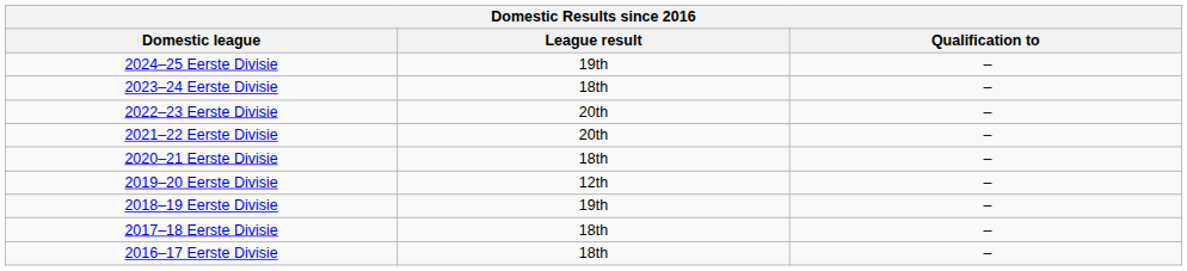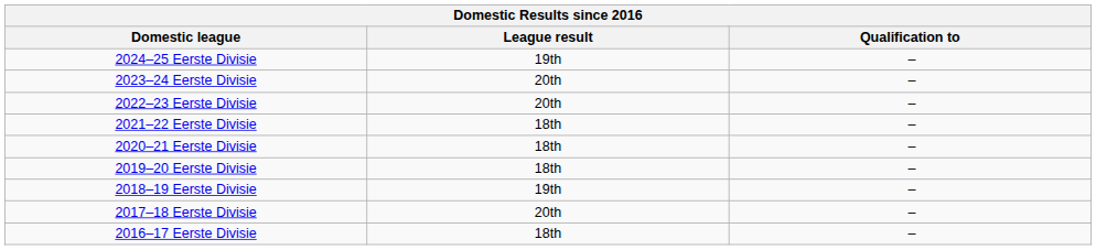2023–24 Eerste Divisie | League result: 18th -> 20th
2021–22 Eerste Divisie | League result: 20th -> 18th
2019–20 Eerste Divisie | League result: 12th -> 18th
2017–18 Eerste Divisie | League result: 18th -> 20th
